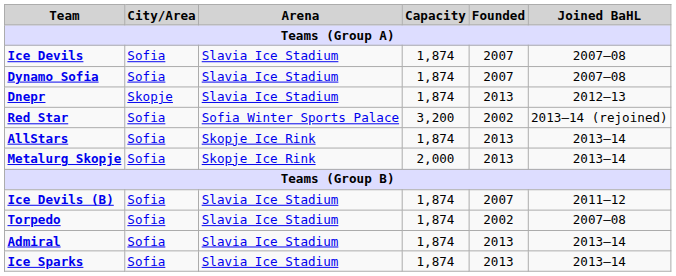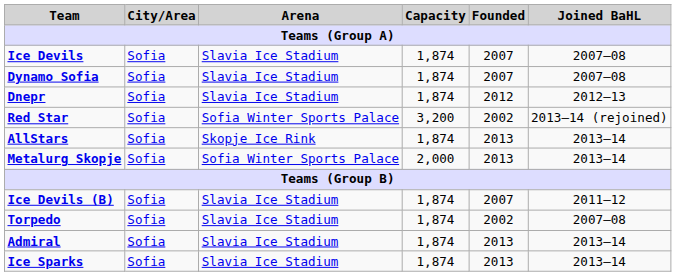Dnepr | City/Area: Skopje -> Sofia
Dnepr | Founded: 2013 -> 2012
Metalurg Skopje | Arena: Skopje Ice Rink -> Sofia Winter Sports Palace
